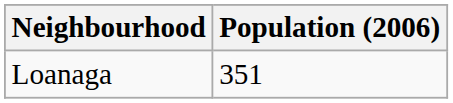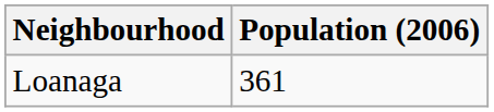Loanaga | Population (2006): 351 -> 361
